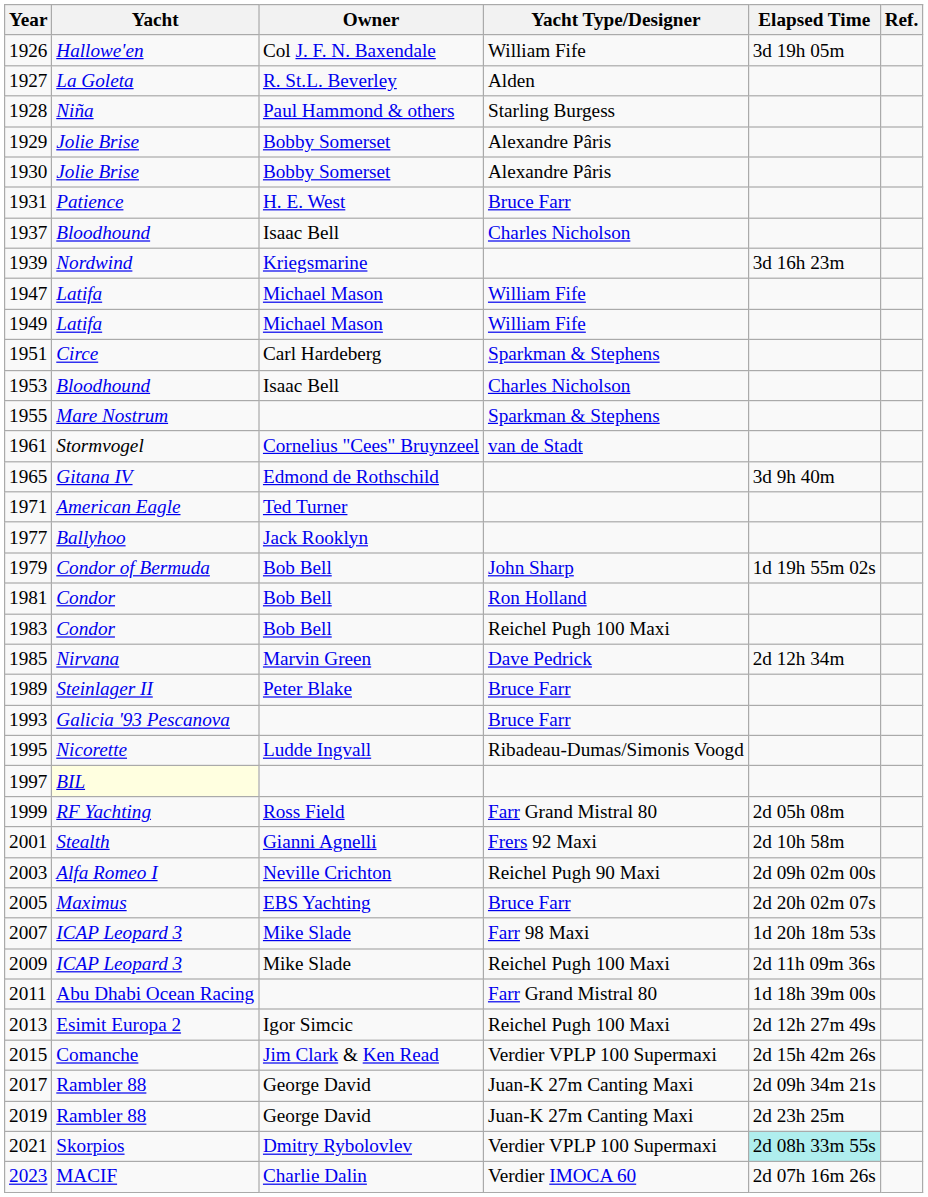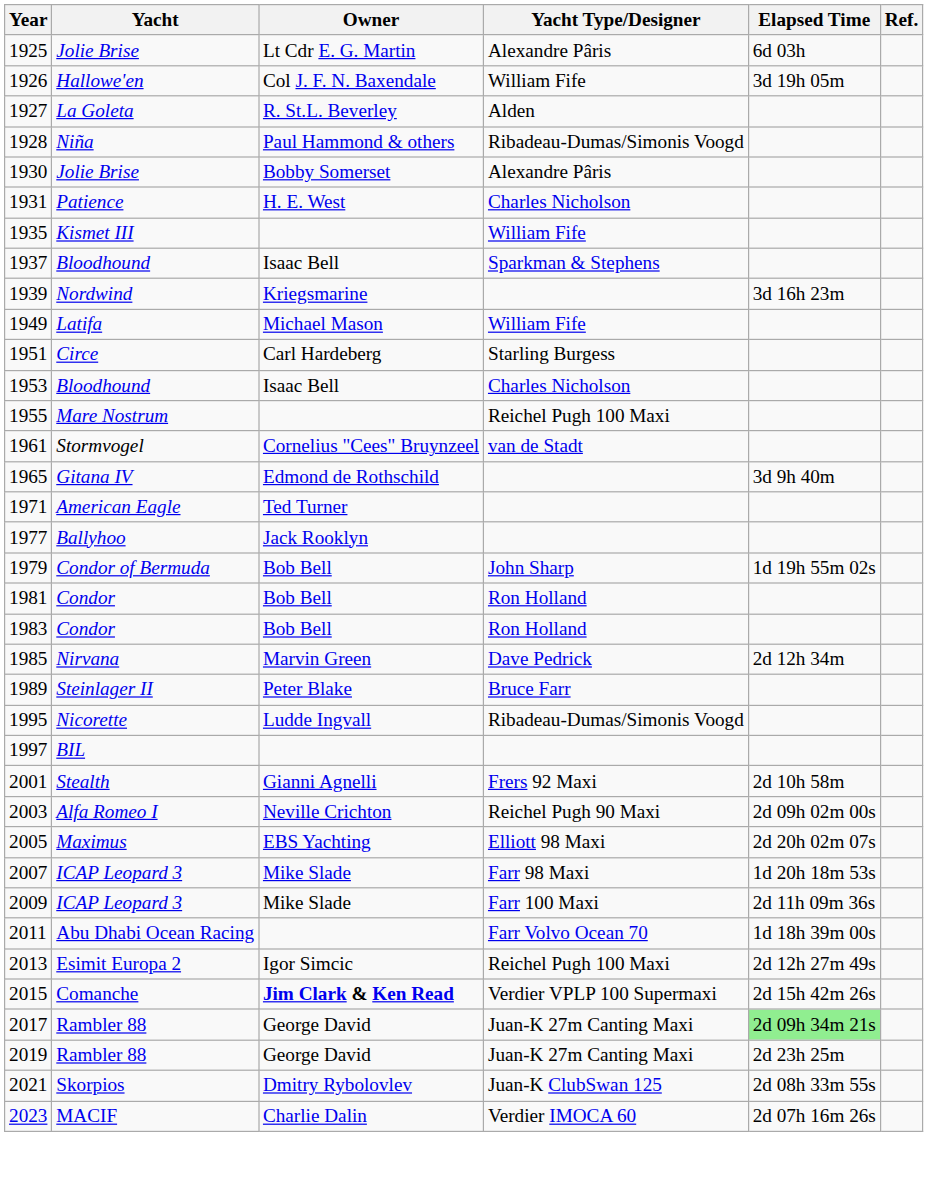+ row: 1925 | Jolie Brise | Lt Cdr E. G. Martin | Alexandre Pâris | 6d 03h
1928 | Yacht Type/Designer: Starling Burgess -> Ribadeau-Dumas/Simonis Voogd
- row: 1929 | Jolie Brise | Bobby Somerset | Alexandre Pâris
1931 | Yacht Type/Designer: Bruce Farr -> Charles Nicholson
+ row: 1935 | Kismet III | William Fife
1937 | Yacht Type/Designer: Charles Nicholson -> Sparkman & Stephens
- row: 1947 | Latifa | Michael Mason | William Fife
1951 | Yacht Type/Designer: Sparkman & Stephens -> Starling Burgess
1955 | Yacht Type/Designer: Sparkman & Stephens -> Reichel Pugh 100 Maxi
1983 | Yacht Type/Designer: Reichel Pugh 100 Maxi -> Ron Holland
- row: 1993 | Galicia '93 Pescanova | Bruce Farr
1997 | Yacht: lightyellow background -> no background
- row: 1999 | RF Yachting | Ross Field | Farr Grand Mistral 80 | 2d 05h 08m
2005 | Yacht Type/Designer: Bruce Farr -> Elliott 98 Maxi
2009 | Yacht Type/Designer: Reichel Pugh 100 Maxi -> Farr 100 Maxi
2011 | Yacht Type/Designer: Farr Grand Mistral 80 -> Farr Volvo Ocean 70
2015 | Owner: normal -> bold
2017 | Elapsed Time: no background -> lightgreen background
2021 | Yacht Type/Designer: Verdier VPLP 100 Supermaxi -> Juan-K ClubSwan 125
2021 | Elapsed Time: paleturquoise background -> no background
